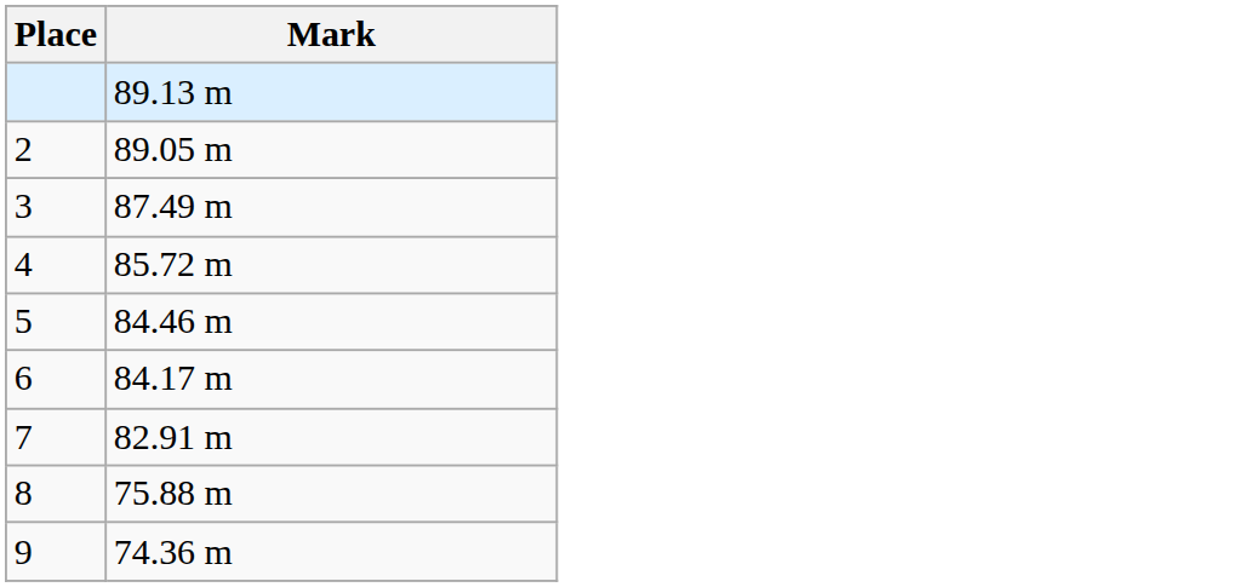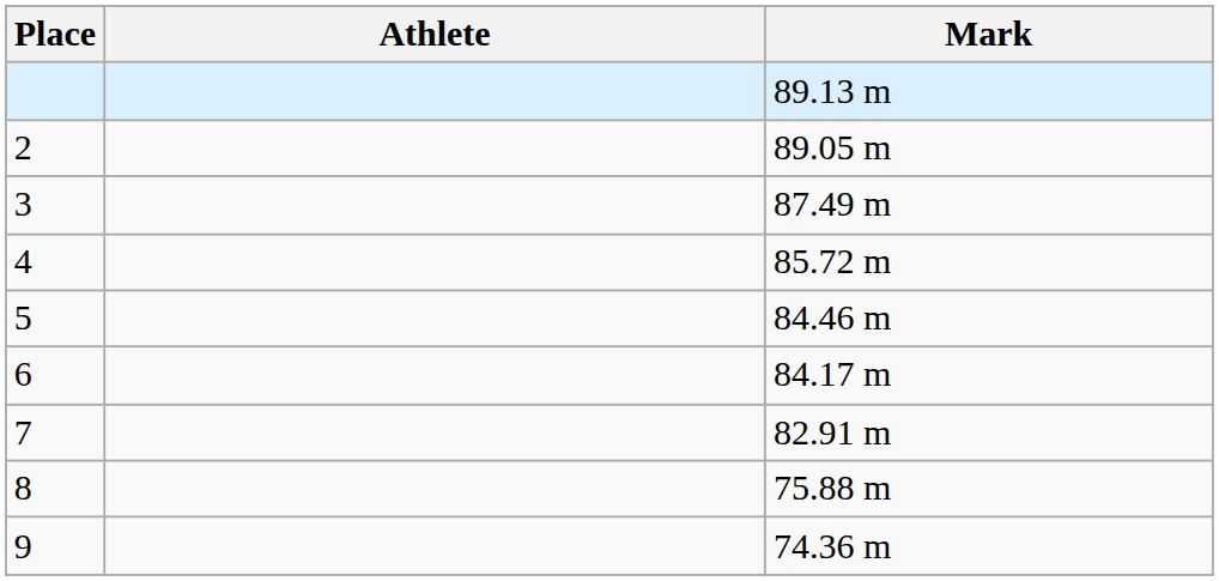+ column: Athlete
